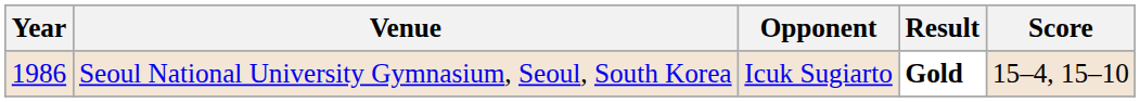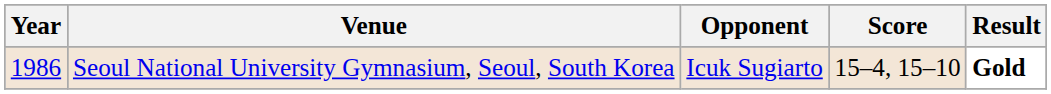columns swapped: Score <-> Result
